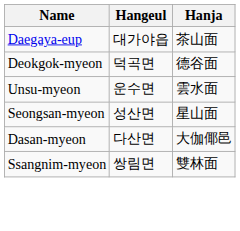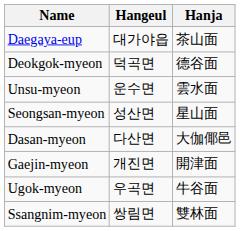+ row: Gaejin-myeon | 개진면 | 開津面
+ row: Ugok-myeon | 우곡면 | 牛谷面
